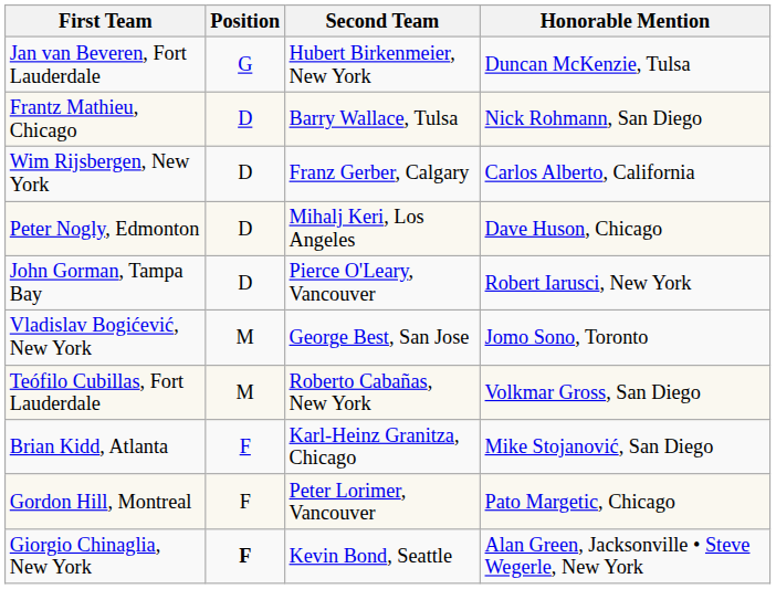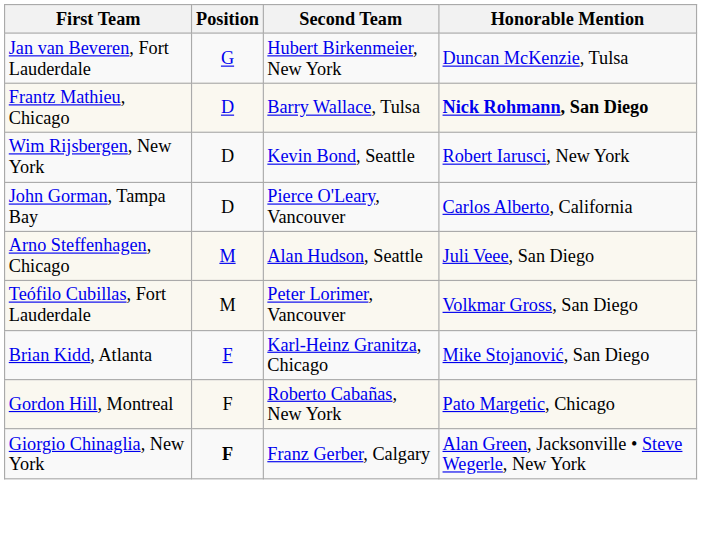Frantz Mathieu, Chicago | Honorable Mention: normal -> bold
Wim Rijsbergen, New York | Second Team: Franz Gerber, Calgary -> Kevin Bond, Seattle
Wim Rijsbergen, New York | Honorable Mention: Carlos Alberto, California -> Robert Iarusci, New York
- row: Peter Nogly, Edmonton | D | Mihalj Keri, Los Angeles | Dave Huson, Chicago
John Gorman, Tampa Bay | Honorable Mention: Robert Iarusci, New York -> Carlos Alberto, California
+ row: Arno Steffenhagen, Chicago | M | Alan Hudson, Seattle | Juli Veee, San Diego
- row: Vladislav Bogićević, New York | M | George Best, San Jose | Jomo Sono, Toronto
Teófilo Cubillas, Fort Lauderdale | Second Team: Roberto Cabañas, New York -> Peter Lorimer, Vancouver
Gordon Hill, Montreal | Second Team: Peter Lorimer, Vancouver -> Roberto Cabañas, New York
Giorgio Chinaglia, New York | Second Team: Kevin Bond, Seattle -> Franz Gerber, Calgary
